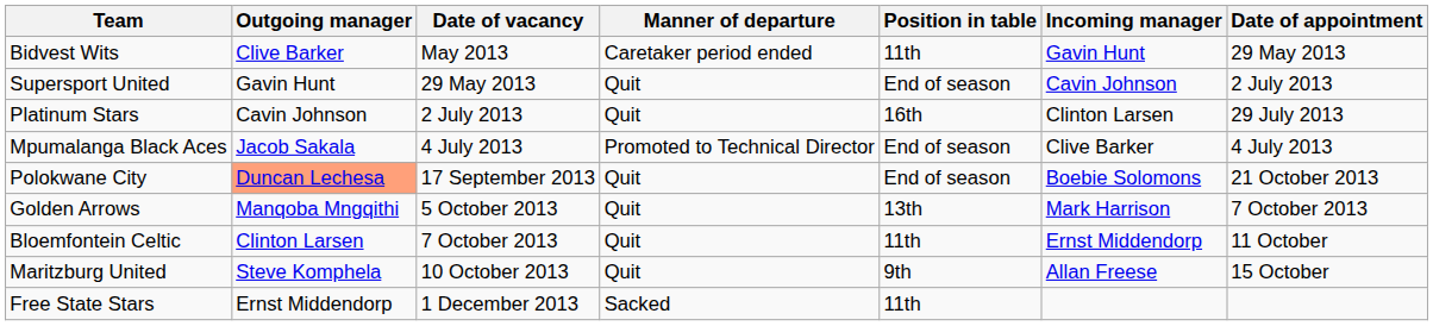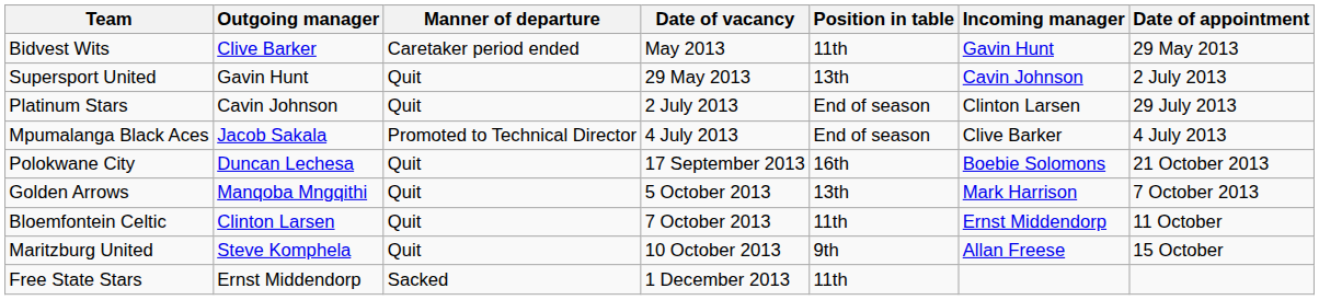columns swapped: Manner of departure <-> Date of vacancy
Supersport United | Position in table: End of season -> 13th
Platinum Stars | Position in table: 16th -> End of season
Polokwane City | Outgoing manager: lightsalmon background -> no background
Polokwane City | Position in table: End of season -> 16th
